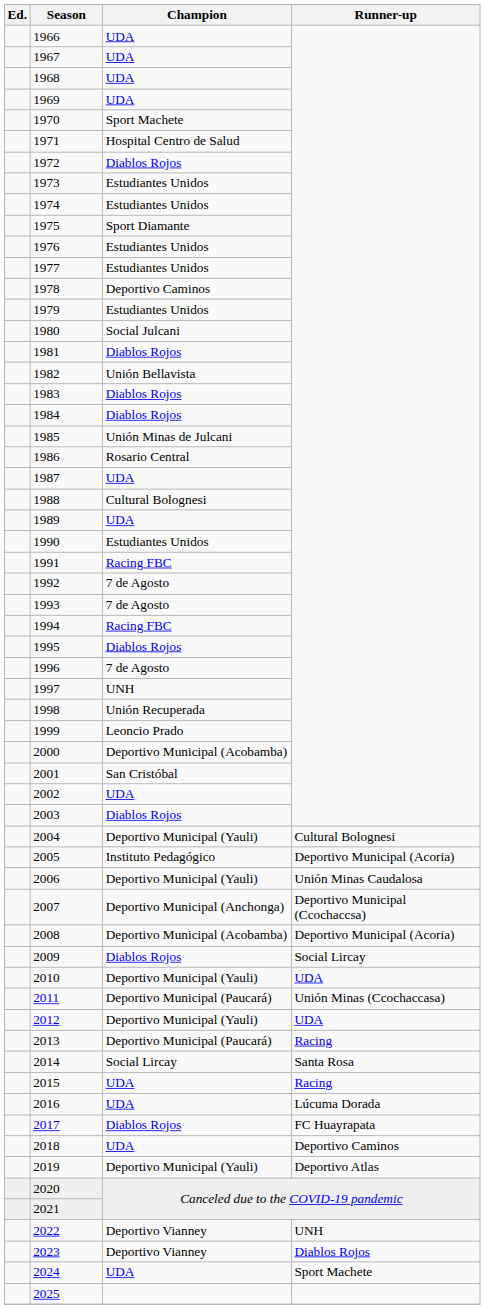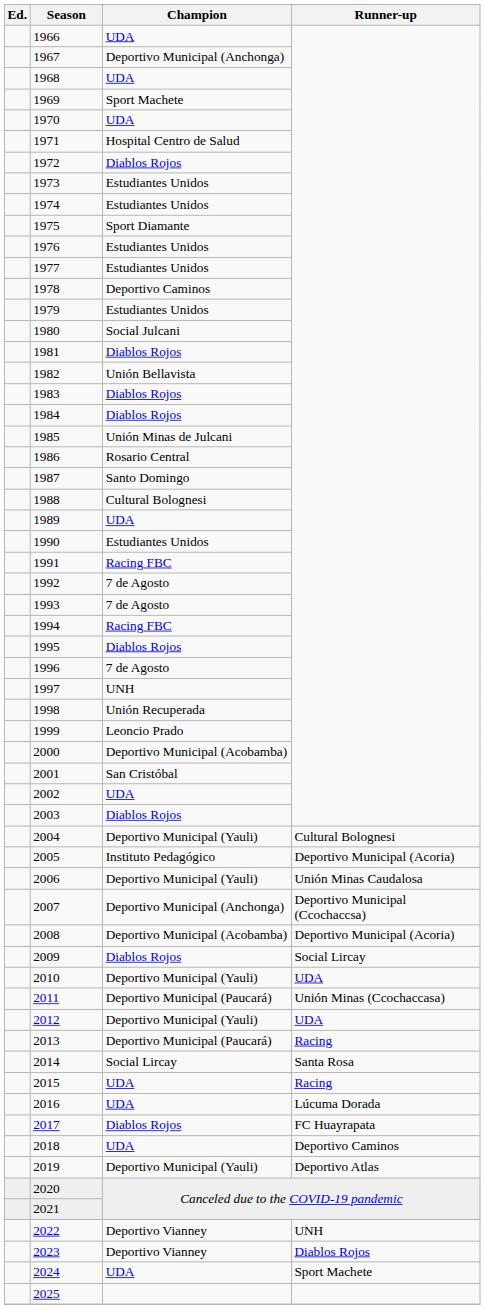1967 | Champion: UDA -> Deportivo Municipal (Anchonga)
1969 | Champion: UDA -> Sport Machete
1970 | Champion: Sport Machete -> UDA
1987 | Champion: UDA -> Santo Domingo
